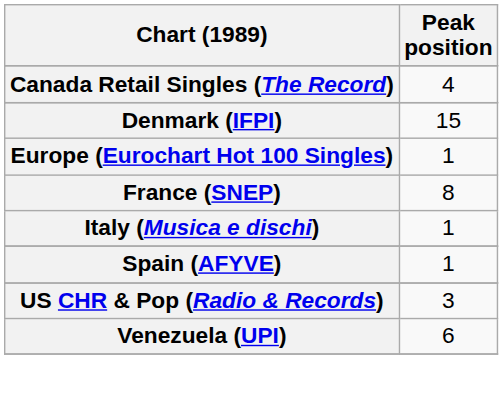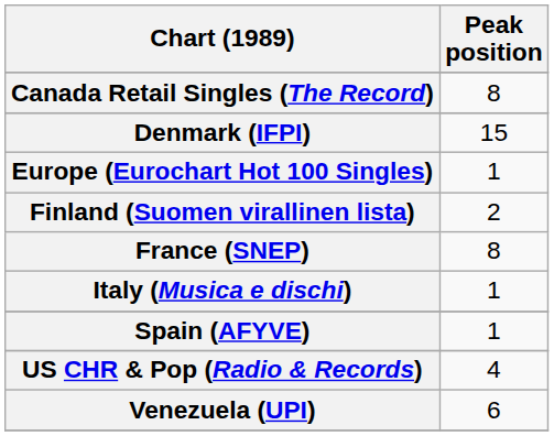Canada Retail Singles (The Record) | Peak position: 4 -> 8
+ row: Finland (Suomen virallinen lista) | 2
US CHR & Pop (Radio & Records) | Peak position: 3 -> 4
